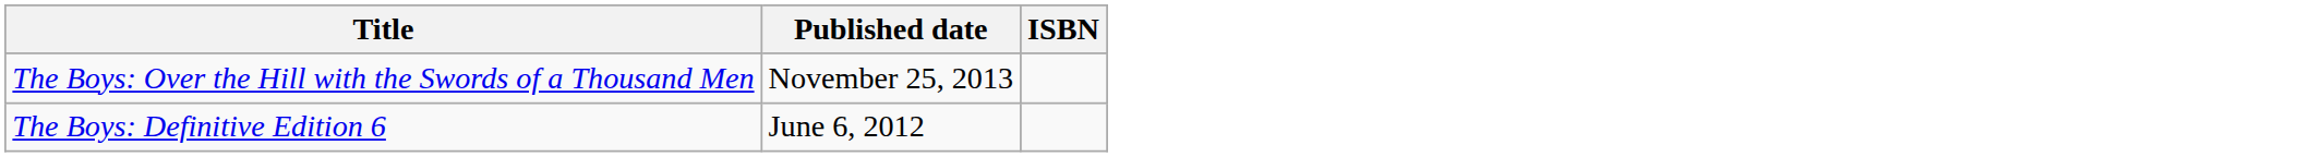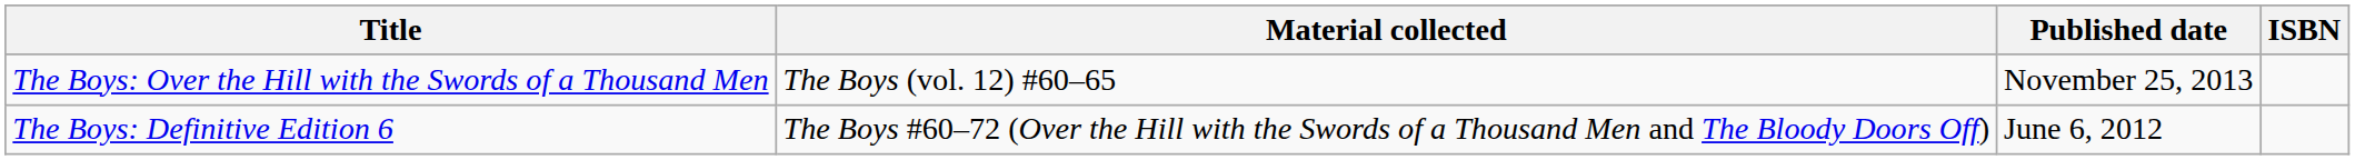+ column: Material collected | The Boys (vol. 12) #60–65 | The Boys #60–72 (Over the Hill with the Swords of a Thousand Men and The Bloody Doors Off)
